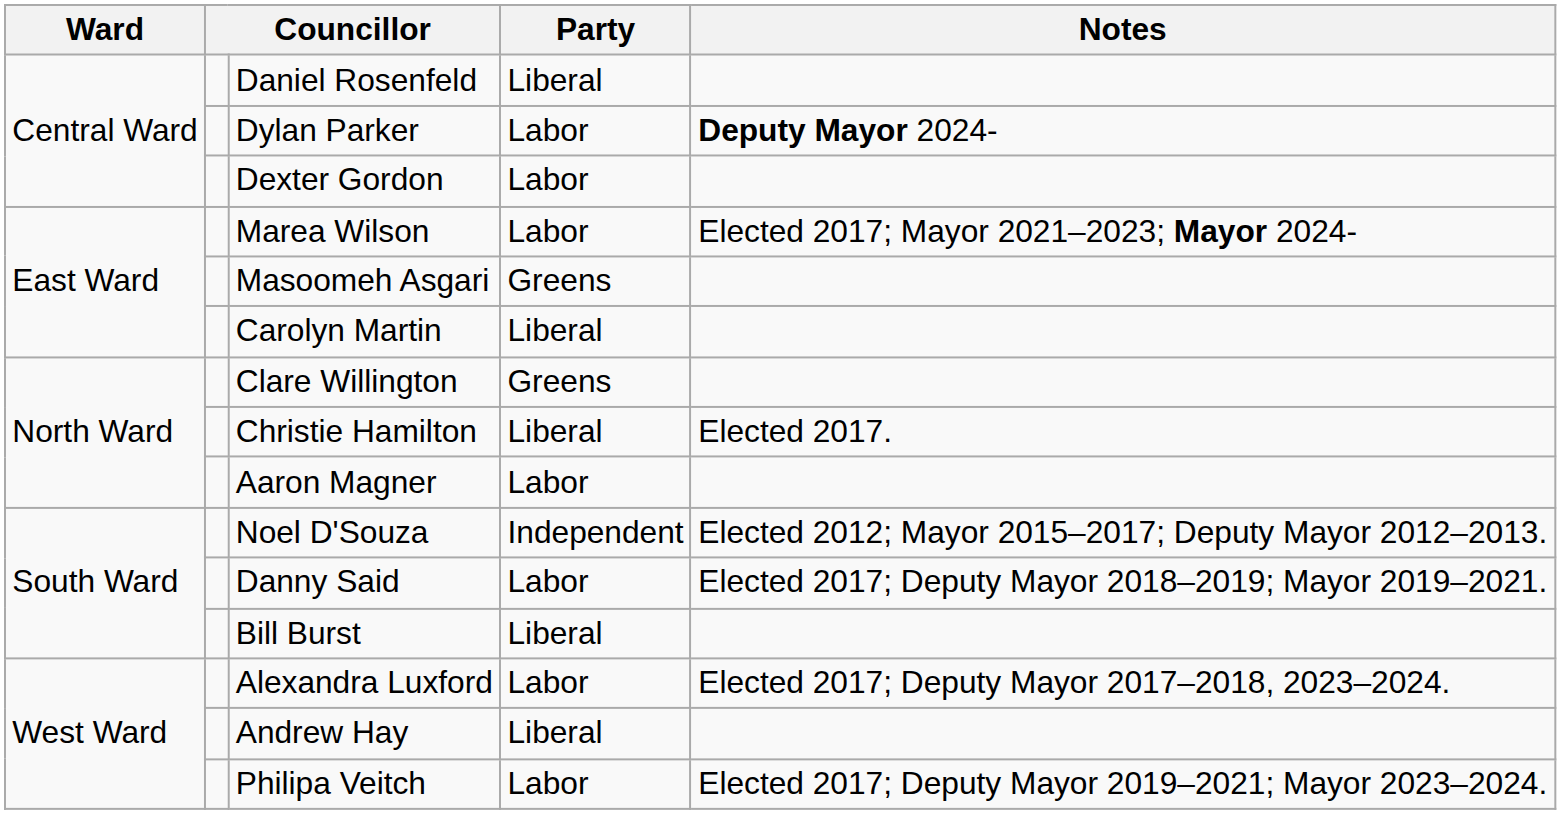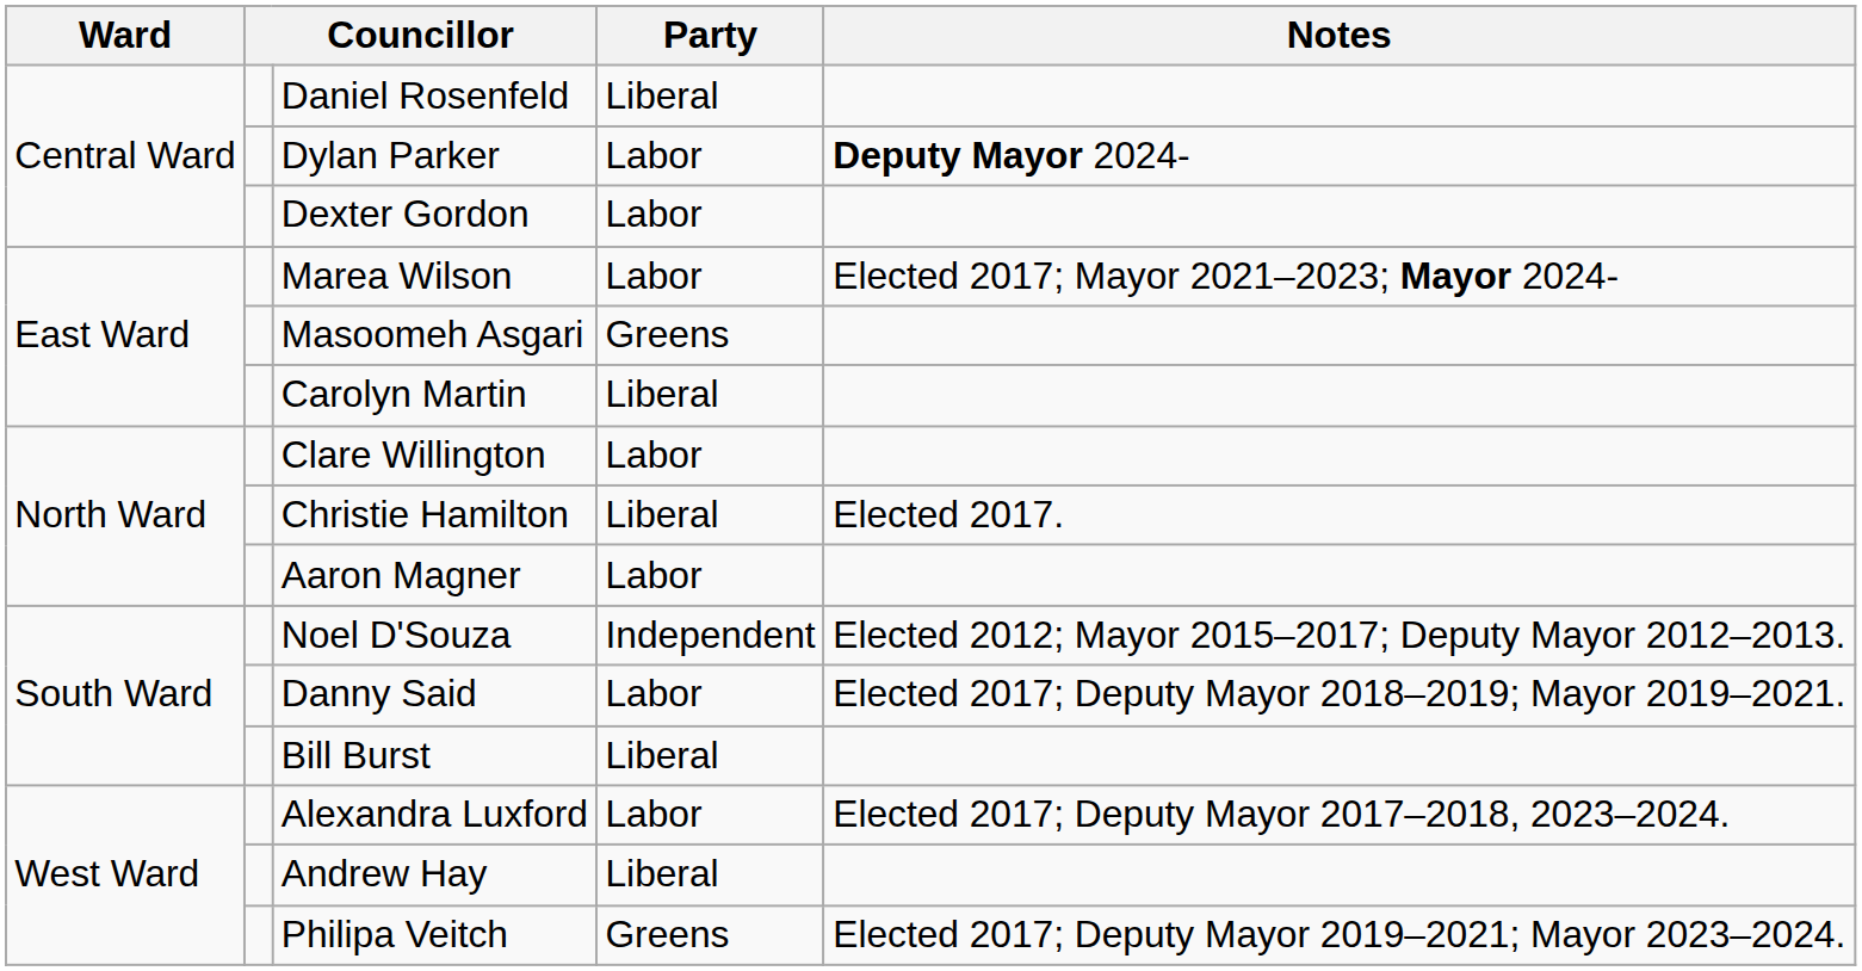Clare Willington | Party: Greens -> Labor
Philipa Veitch | Party: Labor -> Greens
